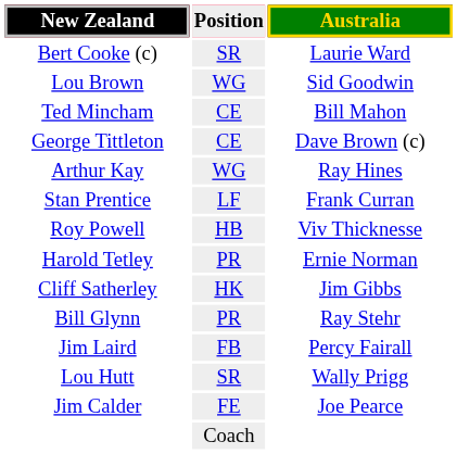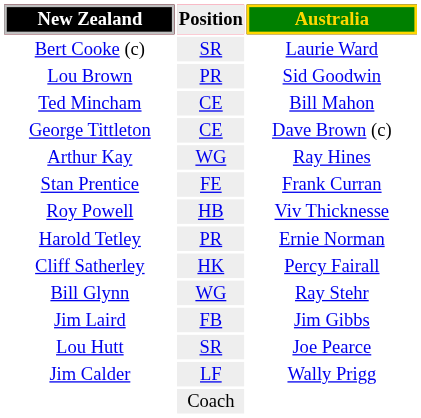Lou Brown | Position: WG -> PR
Stan Prentice | Position: LF -> FE
Cliff Satherley | Australia: Jim Gibbs -> Percy Fairall
Bill Glynn | Position: PR -> WG
Jim Laird | Australia: Percy Fairall -> Jim Gibbs
Lou Hutt | Australia: Wally Prigg -> Joe Pearce
Jim Calder | Position: FE -> LF
Jim Calder | Australia: Joe Pearce -> Wally Prigg
